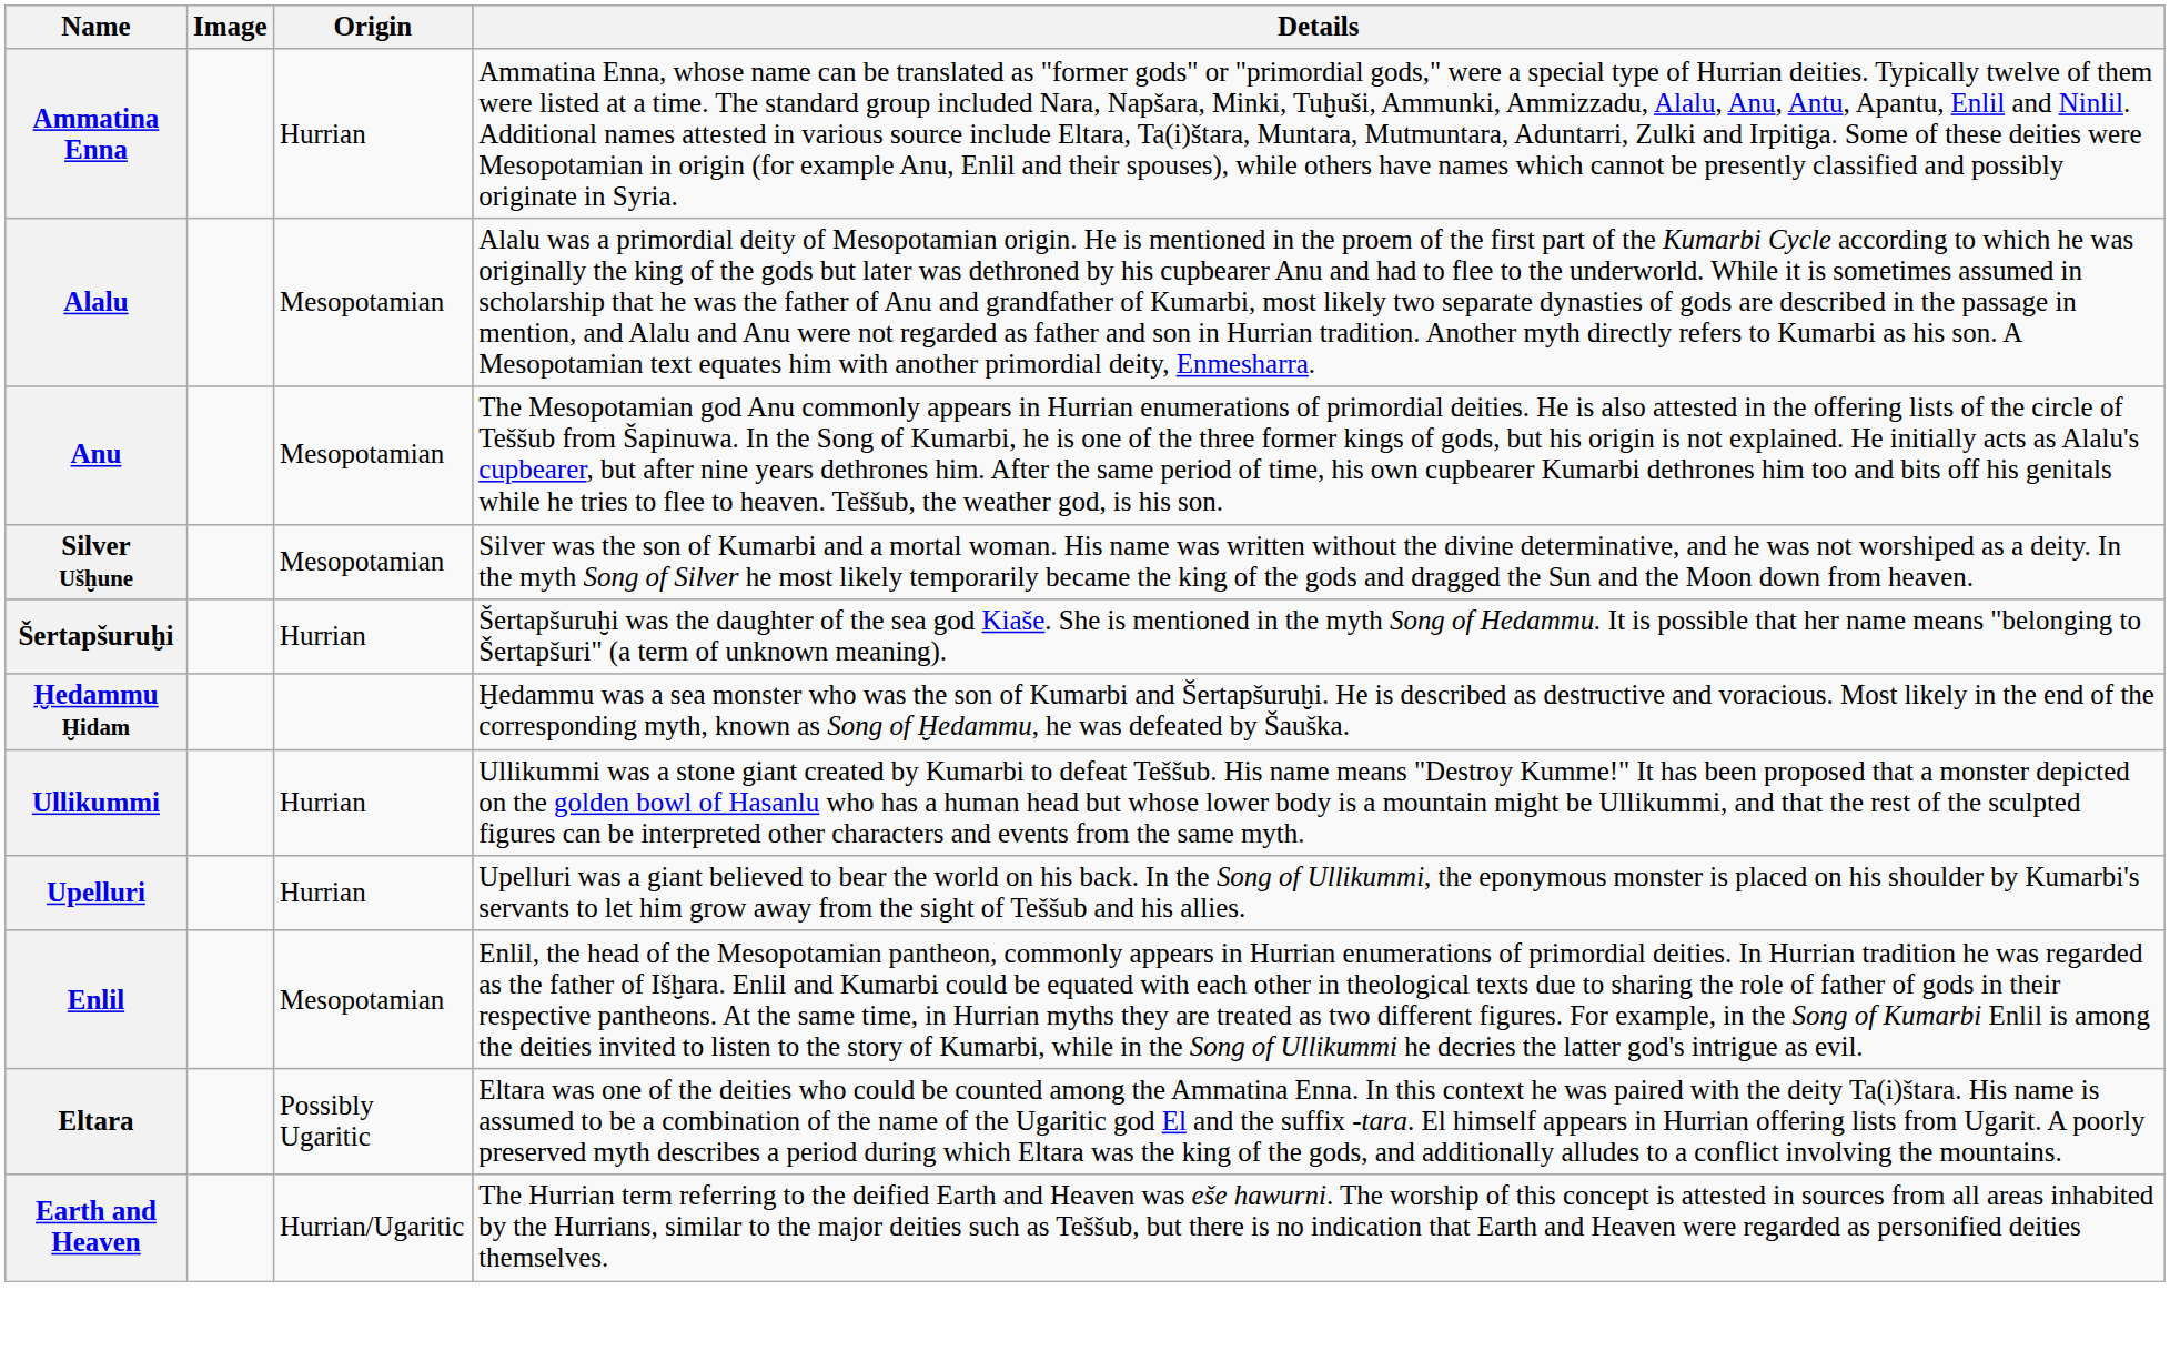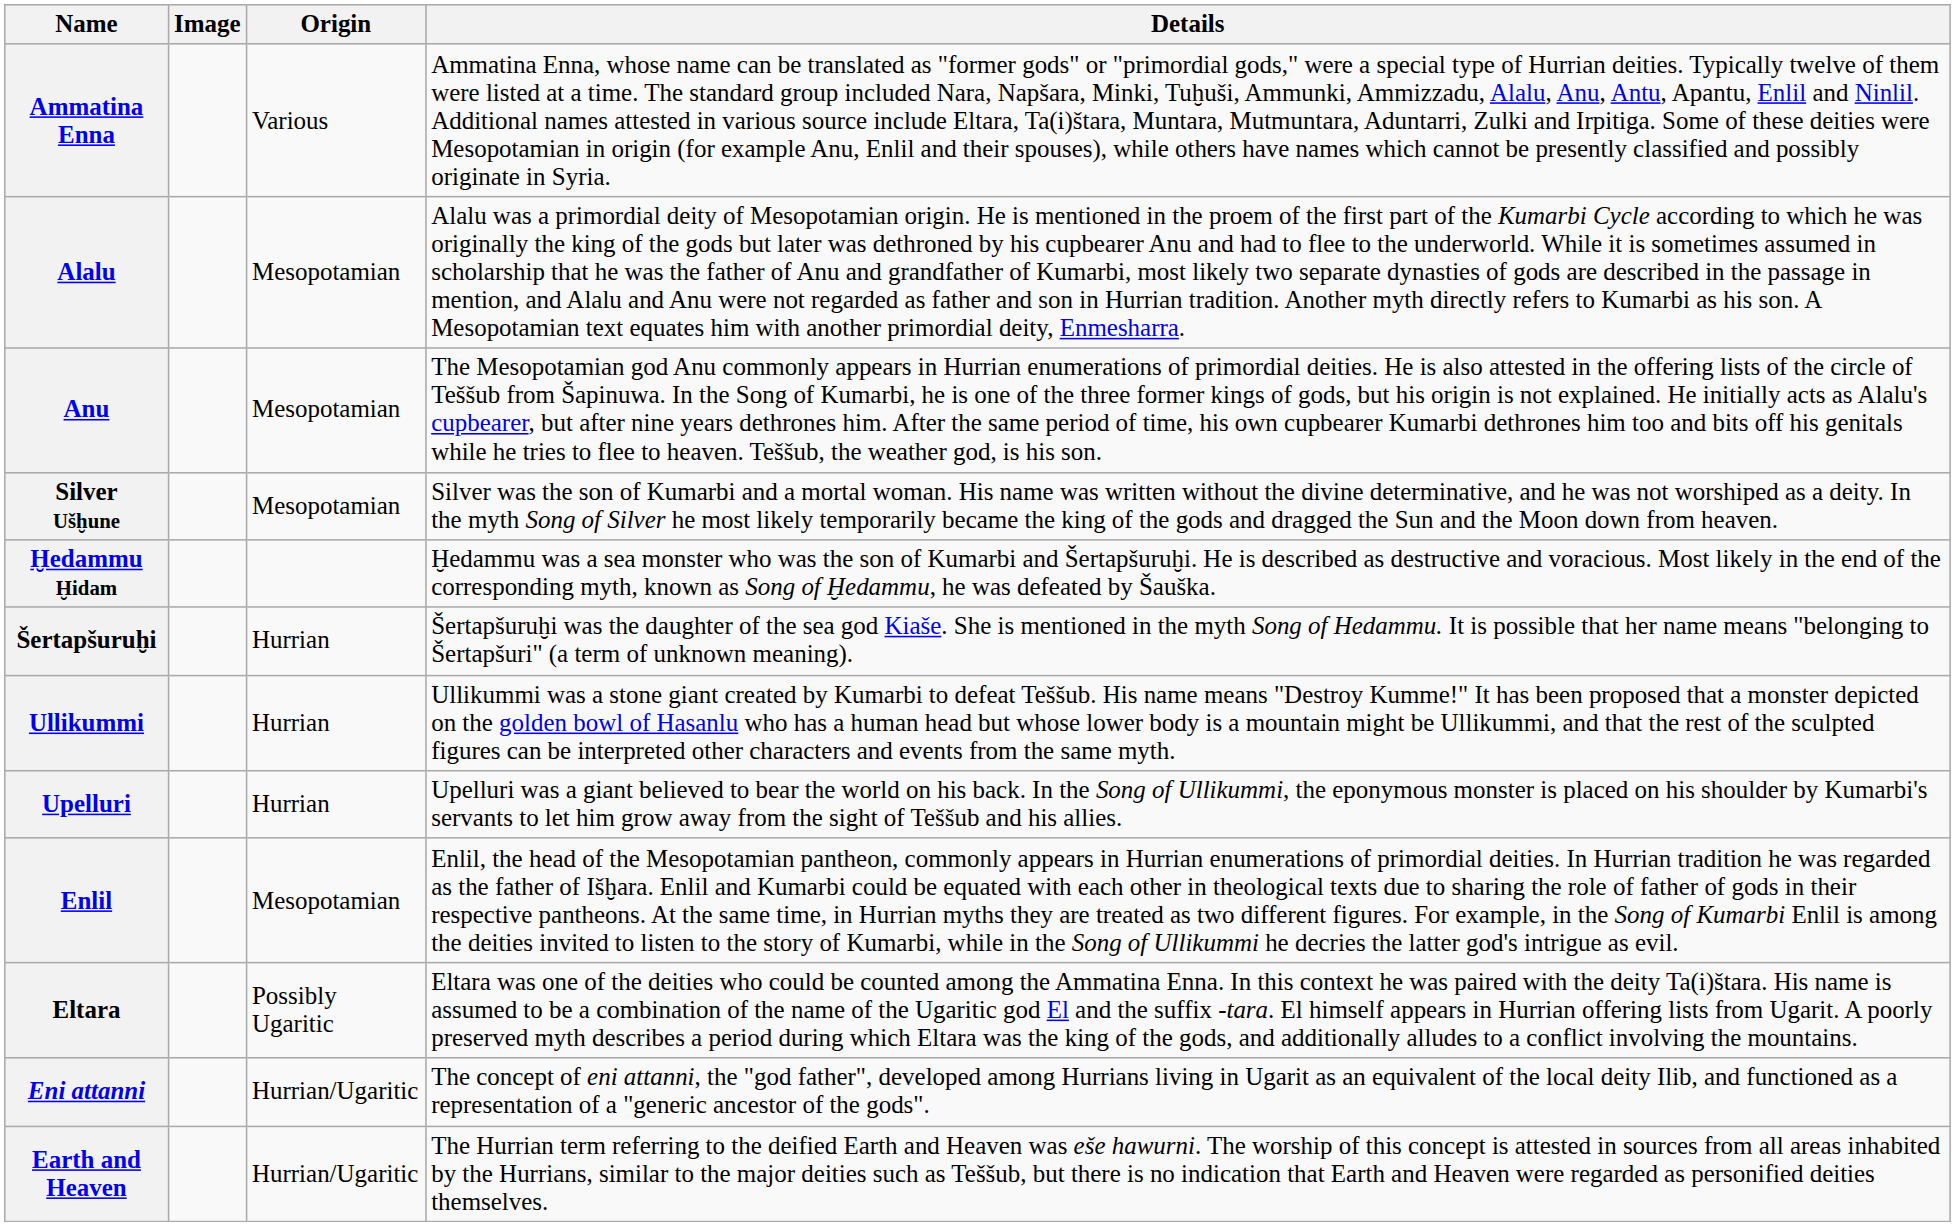Ammatina Enna | Origin: Hurrian -> Various
rows swapped: Ḫedammu Ḫidam <-> Šertapšuruḫi
+ row: Eni attanni | Hurrian/Ugaritic | The concept of eni attanni, the "god father", developed among Hurrians living in Ugarit as an equivalent of the local deity Ilib, and functioned as a representation of a "generic ancestor of the gods".
